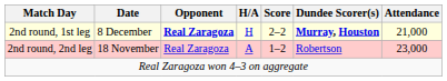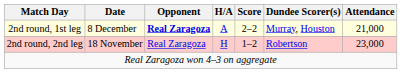2nd round, 1st leg | H/A: H -> A
2nd round, 1st leg | Dundee Scorer(s): bold -> normal
2nd round, 2nd leg | H/A: A -> H
